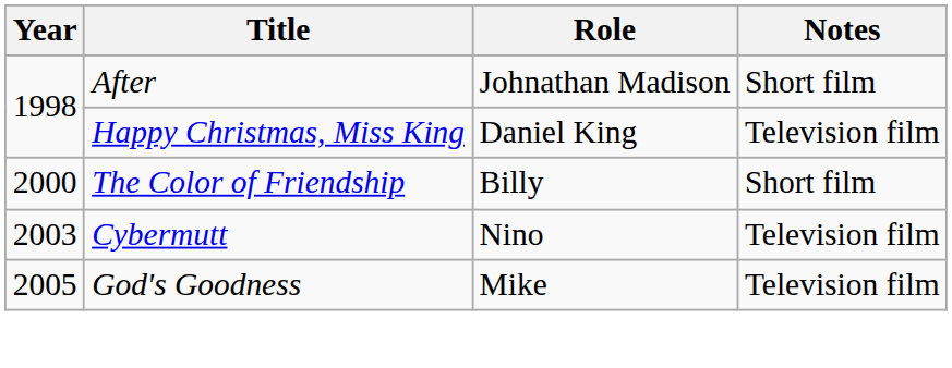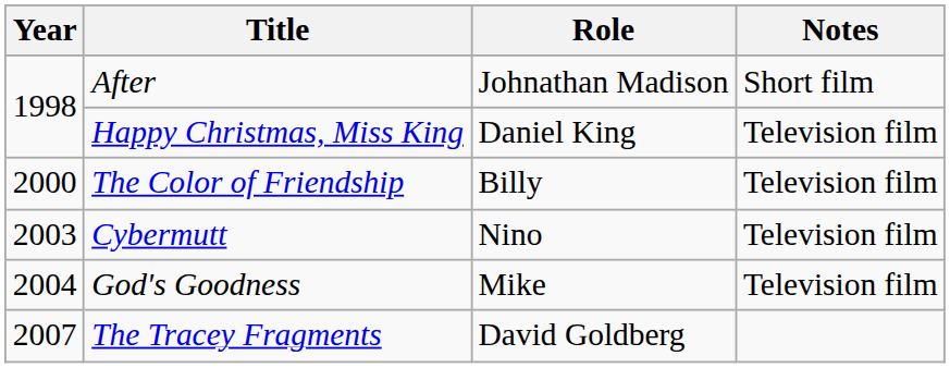The Color of Friendship | Notes: Short film -> Television film
God's Goodness | Year: 2005 -> 2004
+ row: 2007 | The Tracey Fragments | David Goldberg
